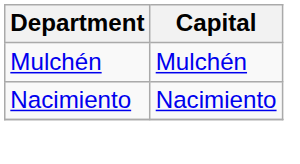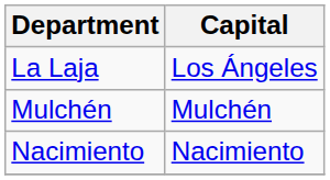+ row: La Laja | Los Ángeles
